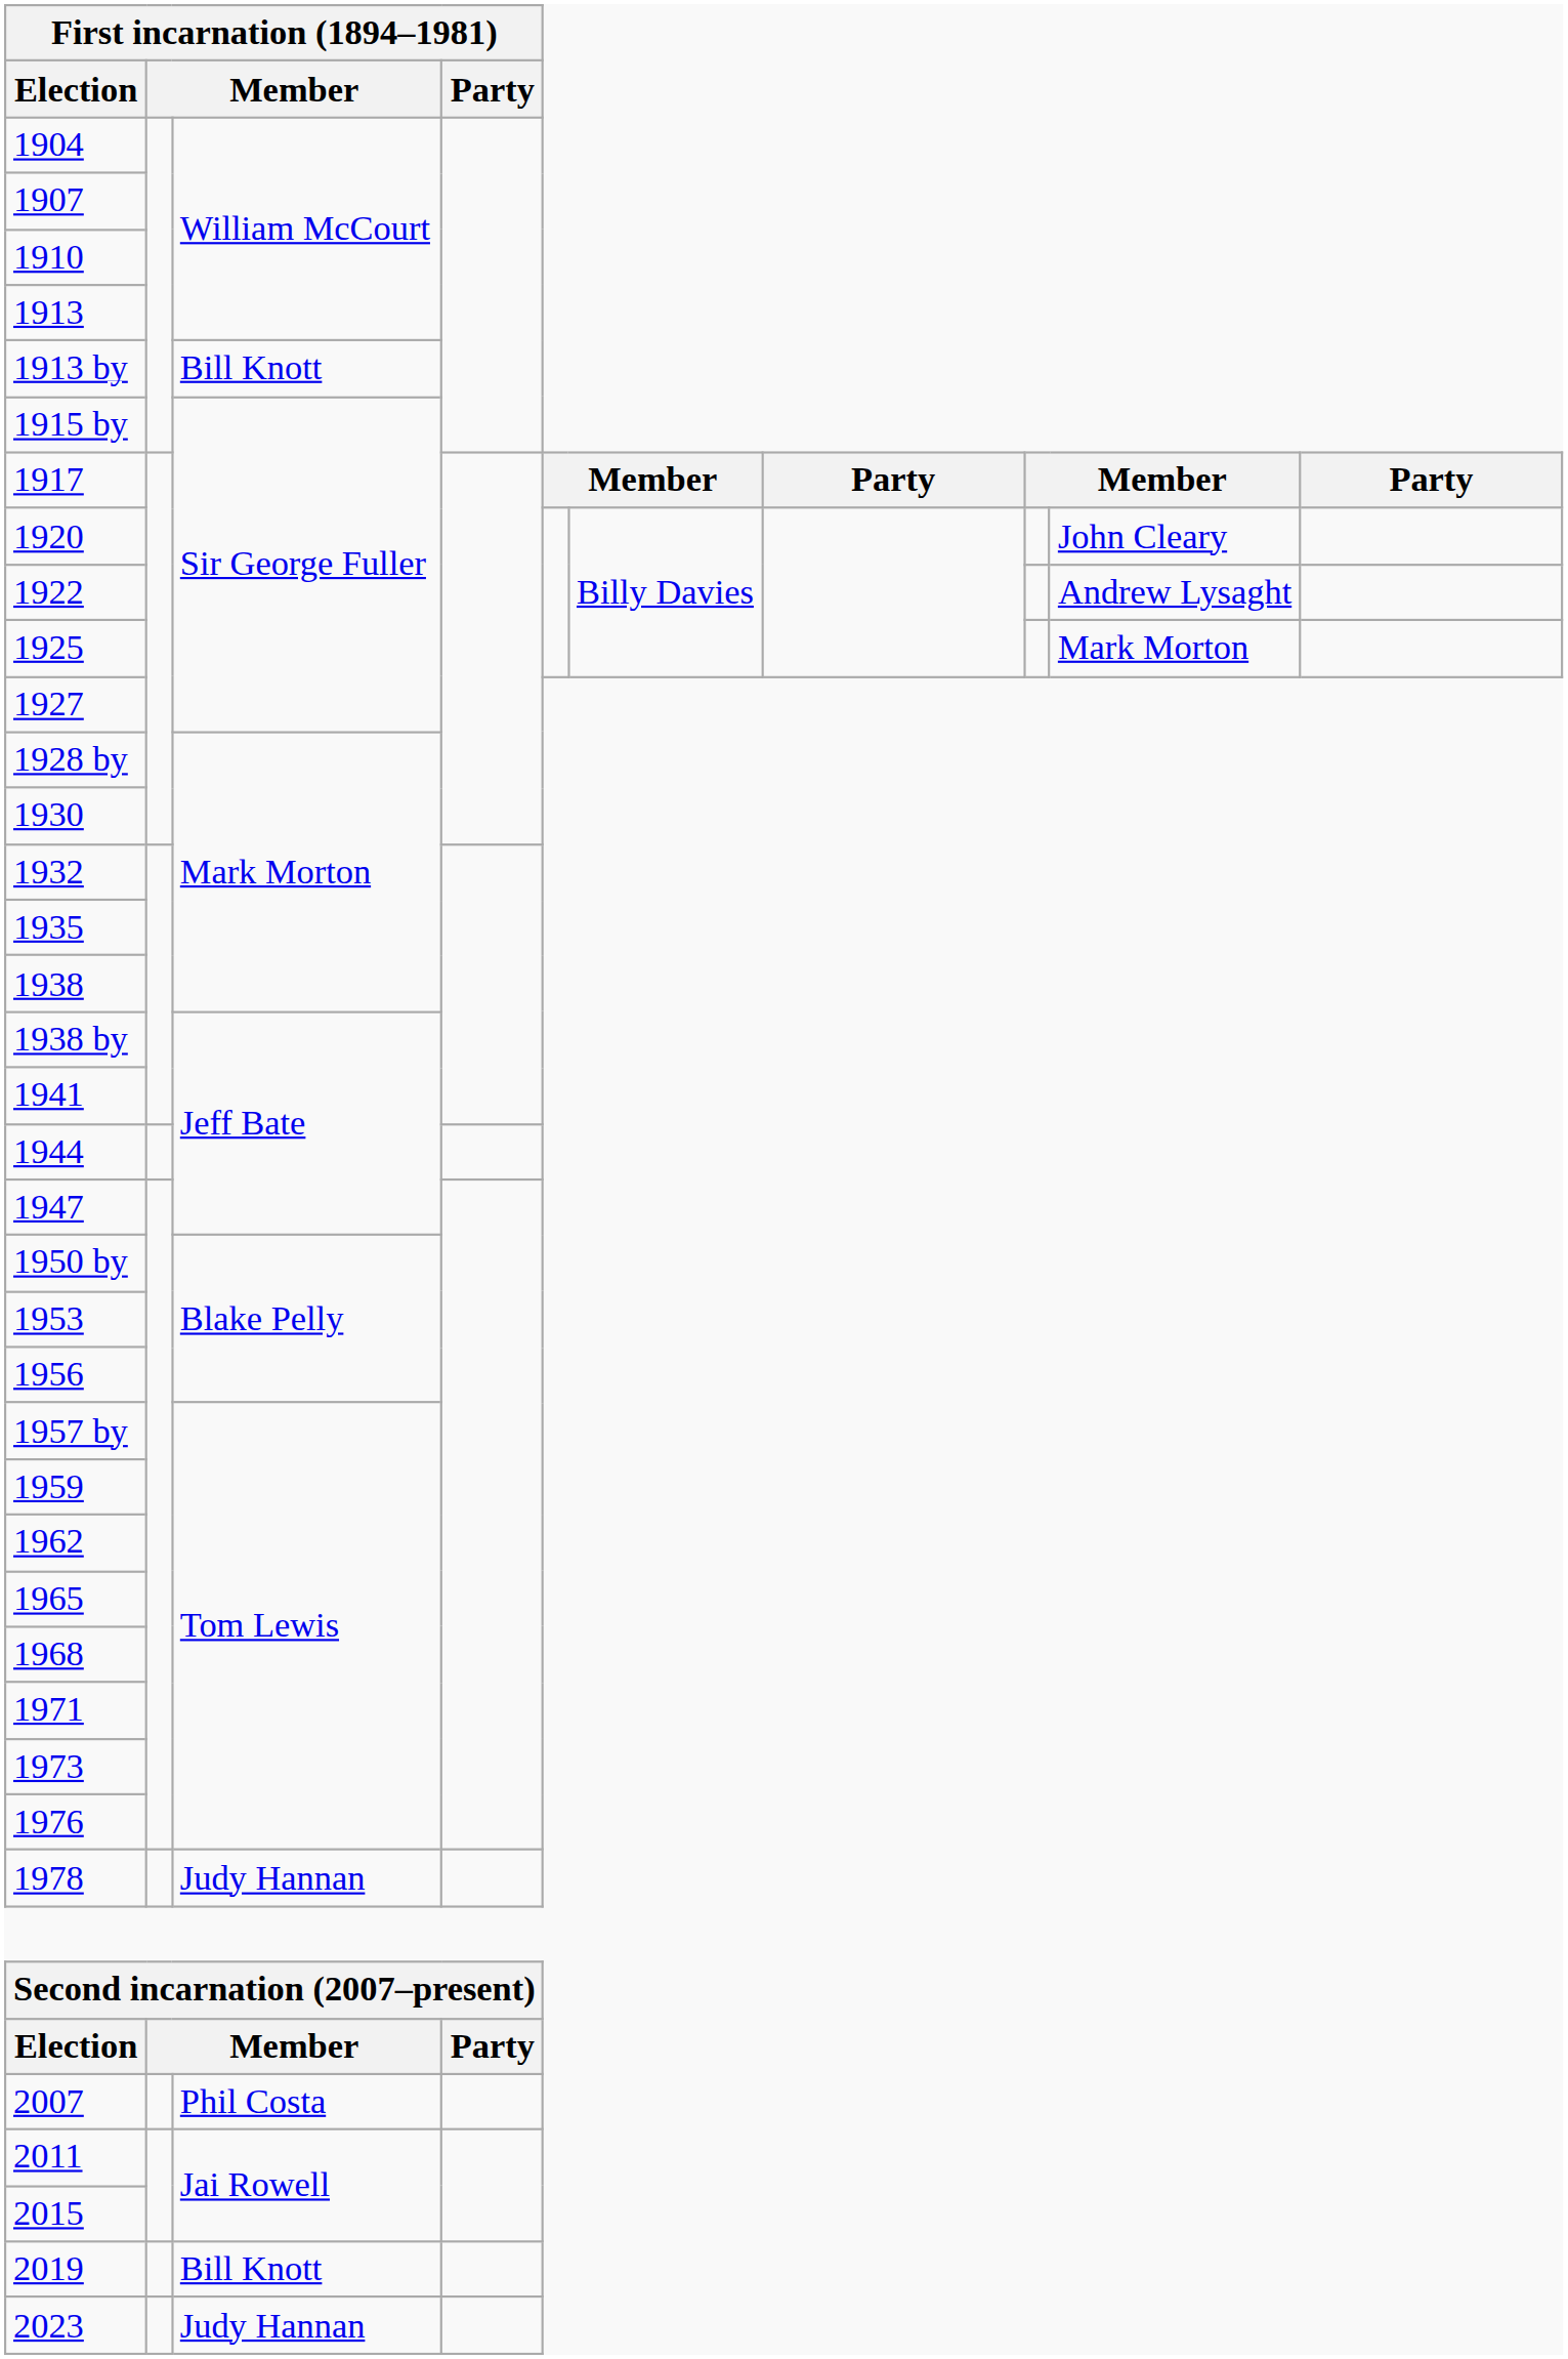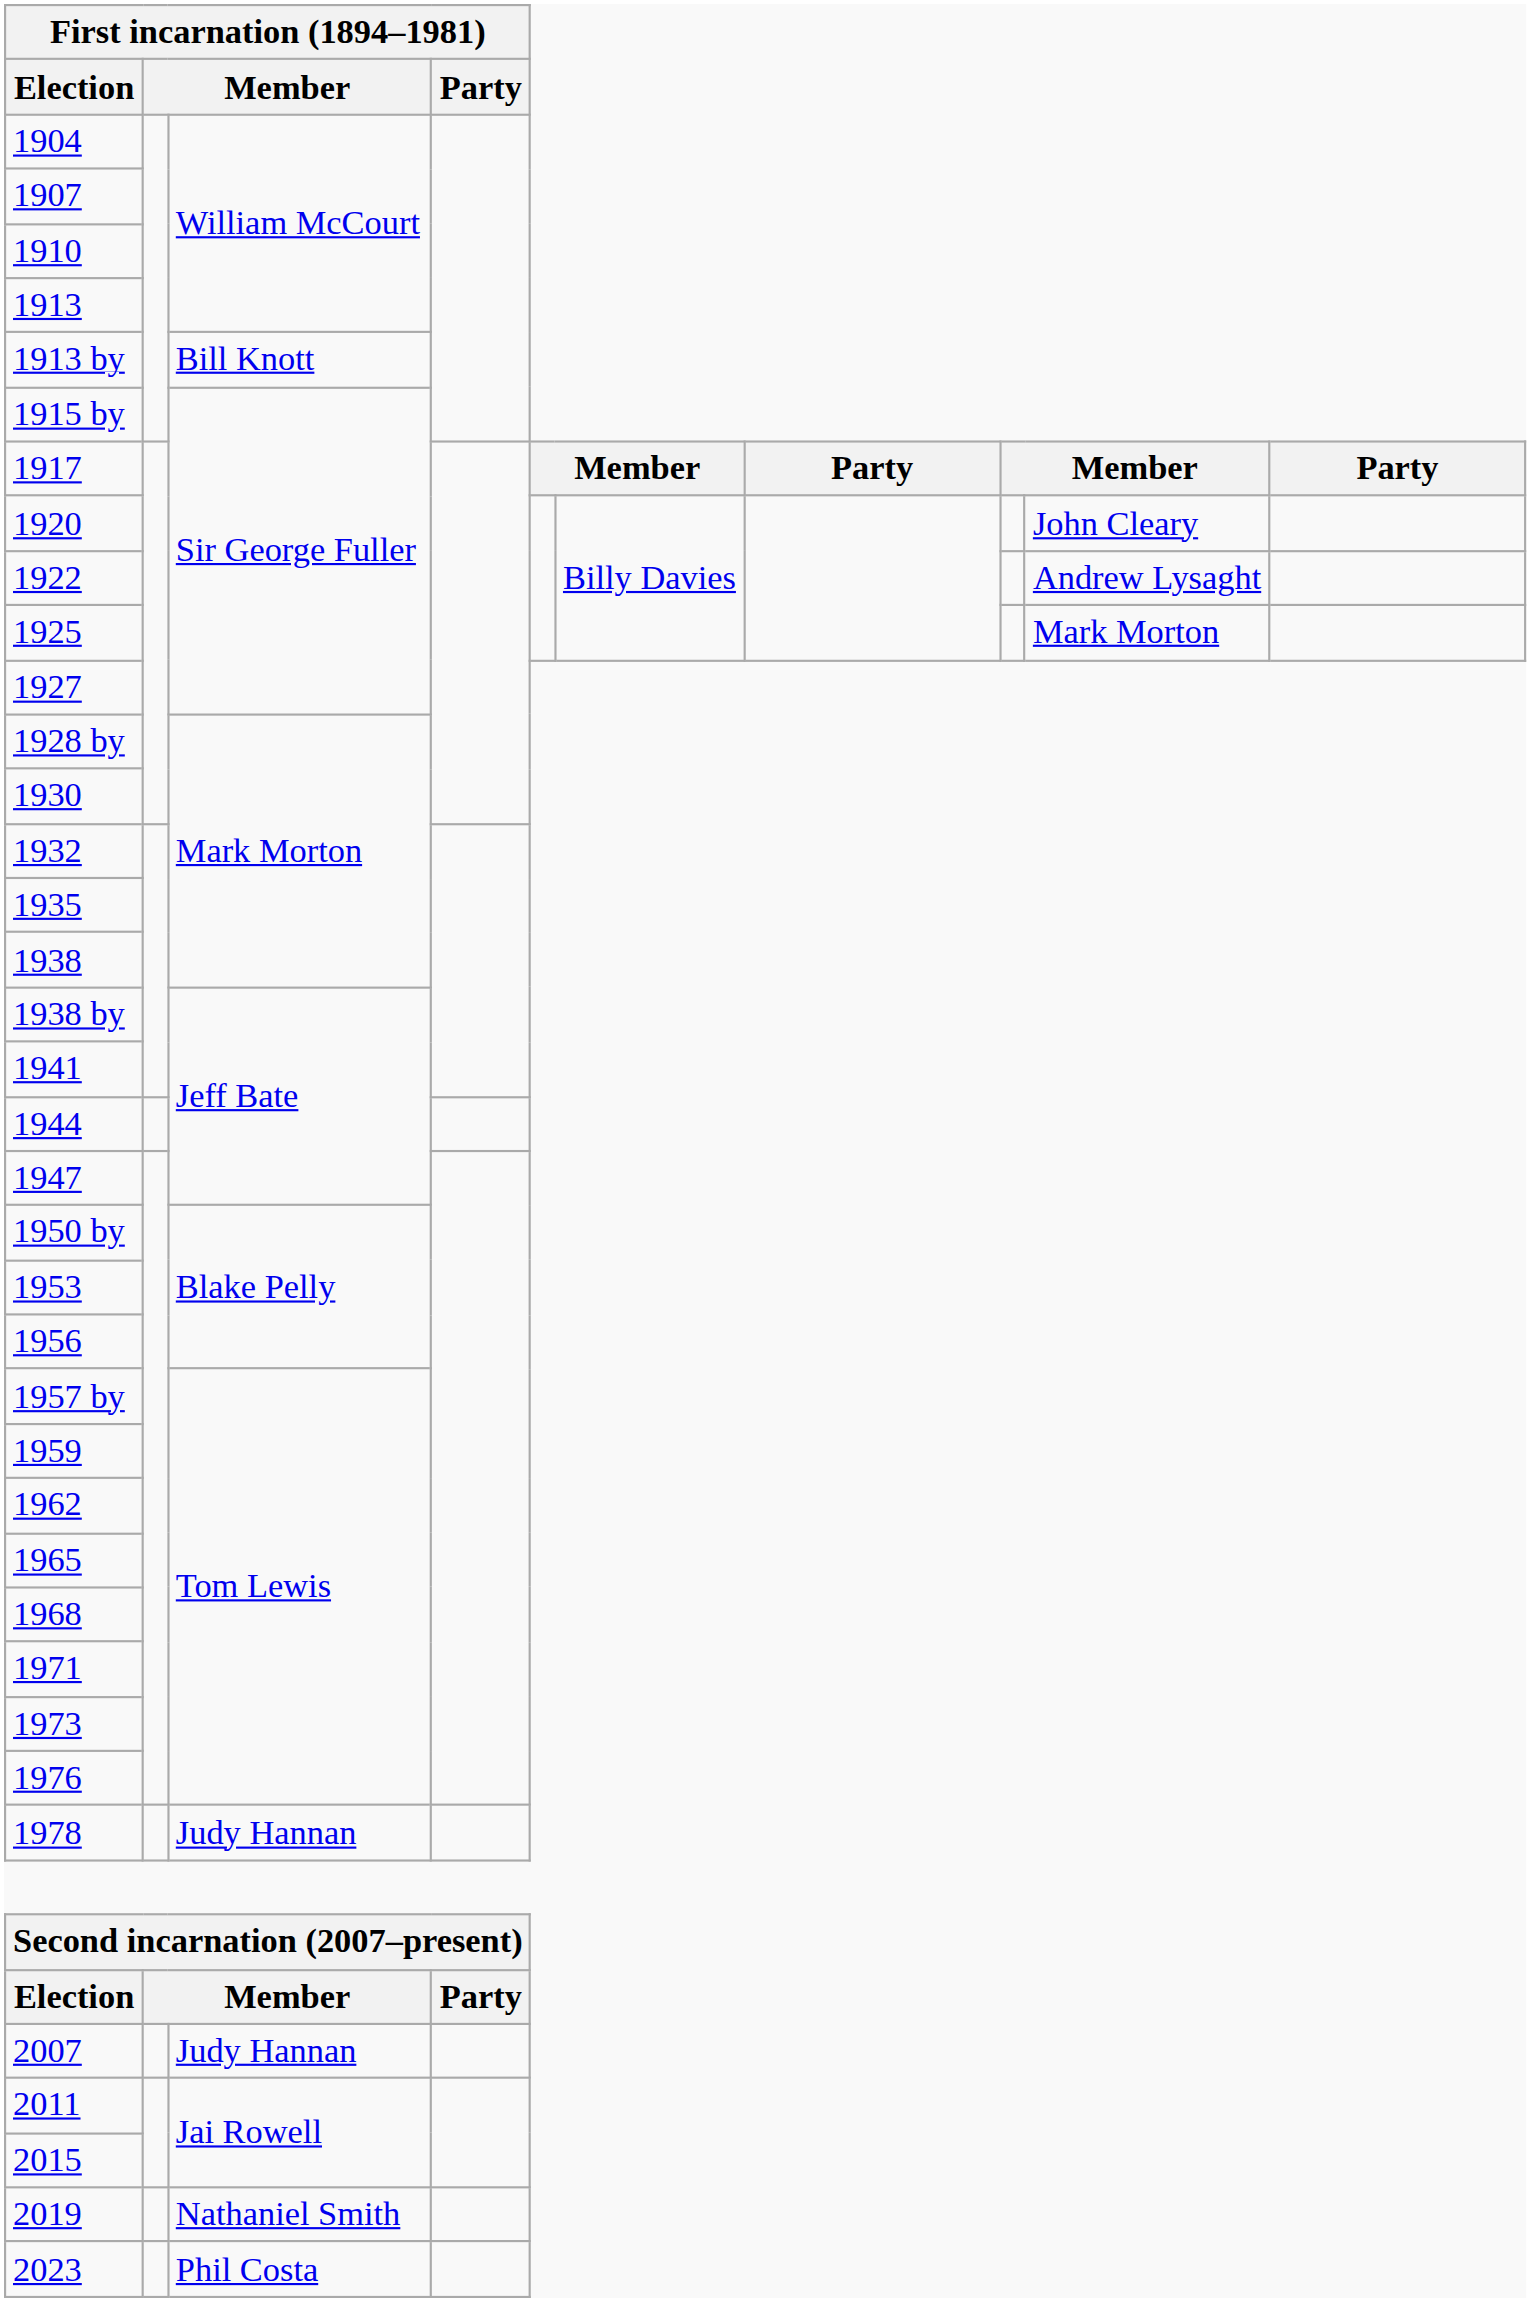2007 | column 3: Phil Costa -> Judy Hannan
2019 | column 3: Bill Knott -> Nathaniel Smith
2023 | column 3: Judy Hannan -> Phil Costa
